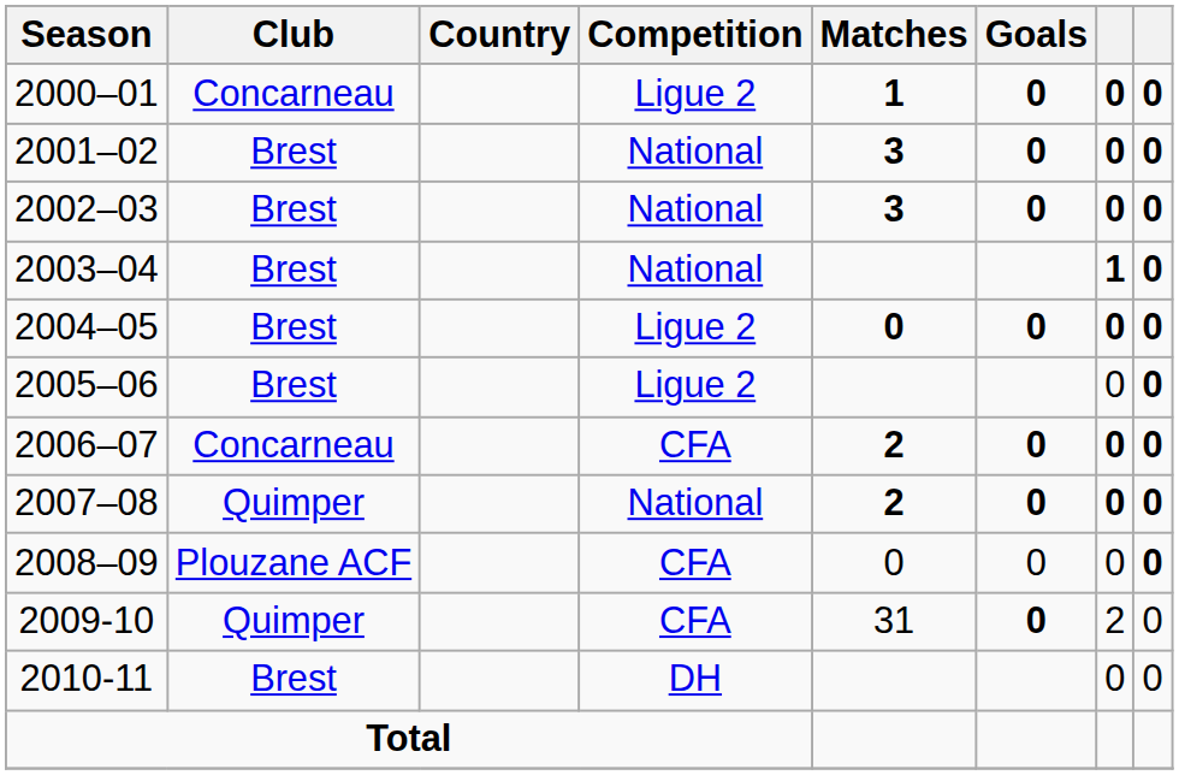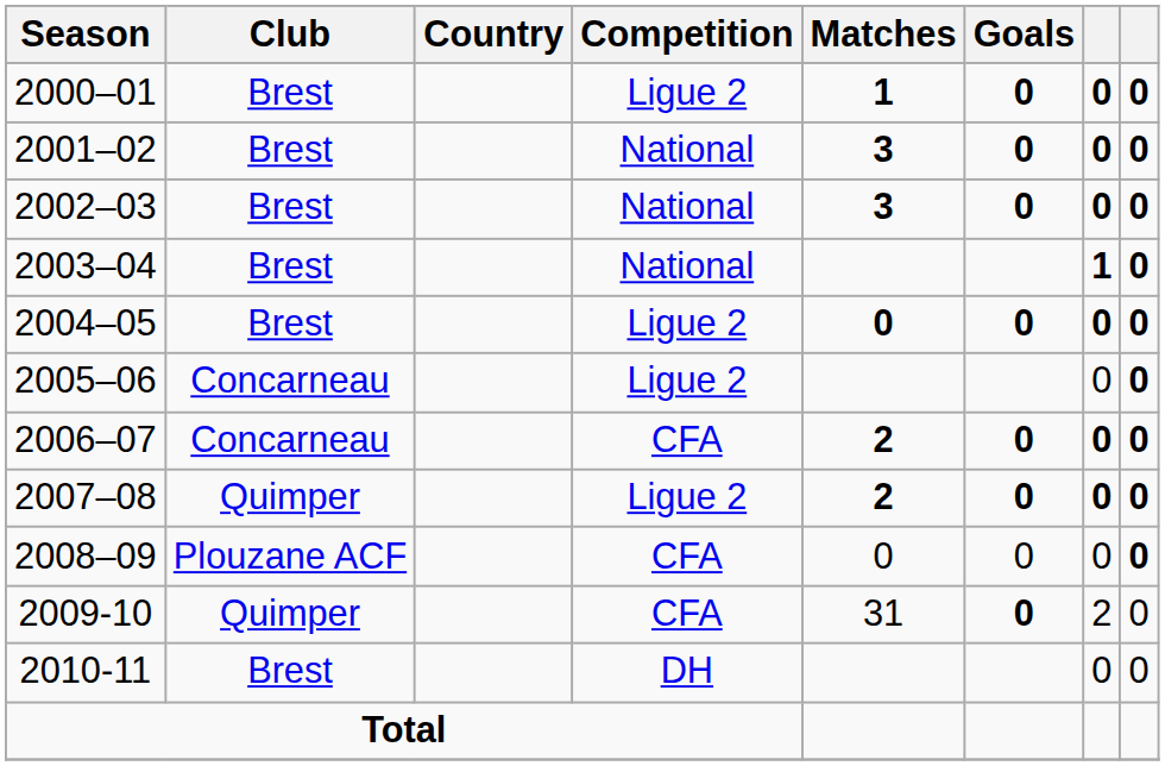2000–01 | Club: Concarneau -> Brest
2005–06 | Club: Brest -> Concarneau
2007–08 | Competition: National -> Ligue 2
